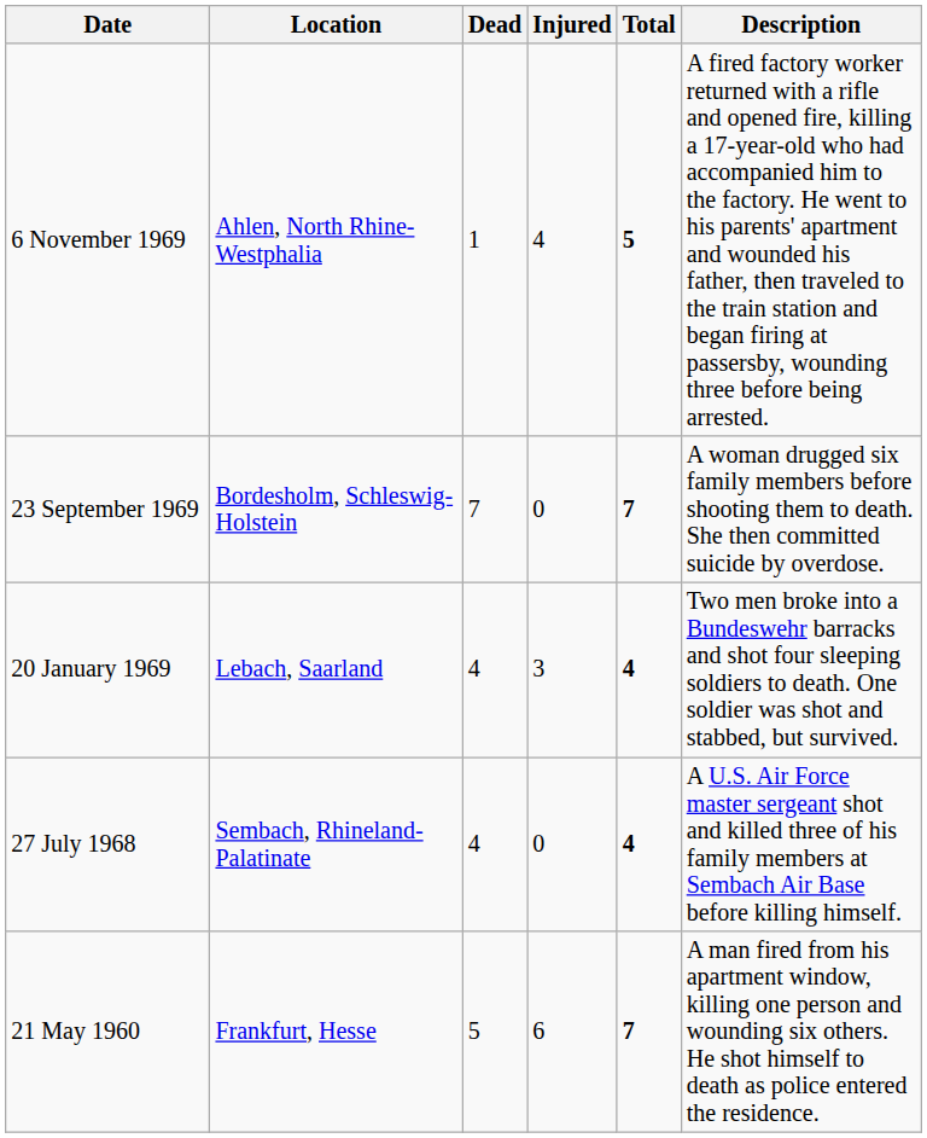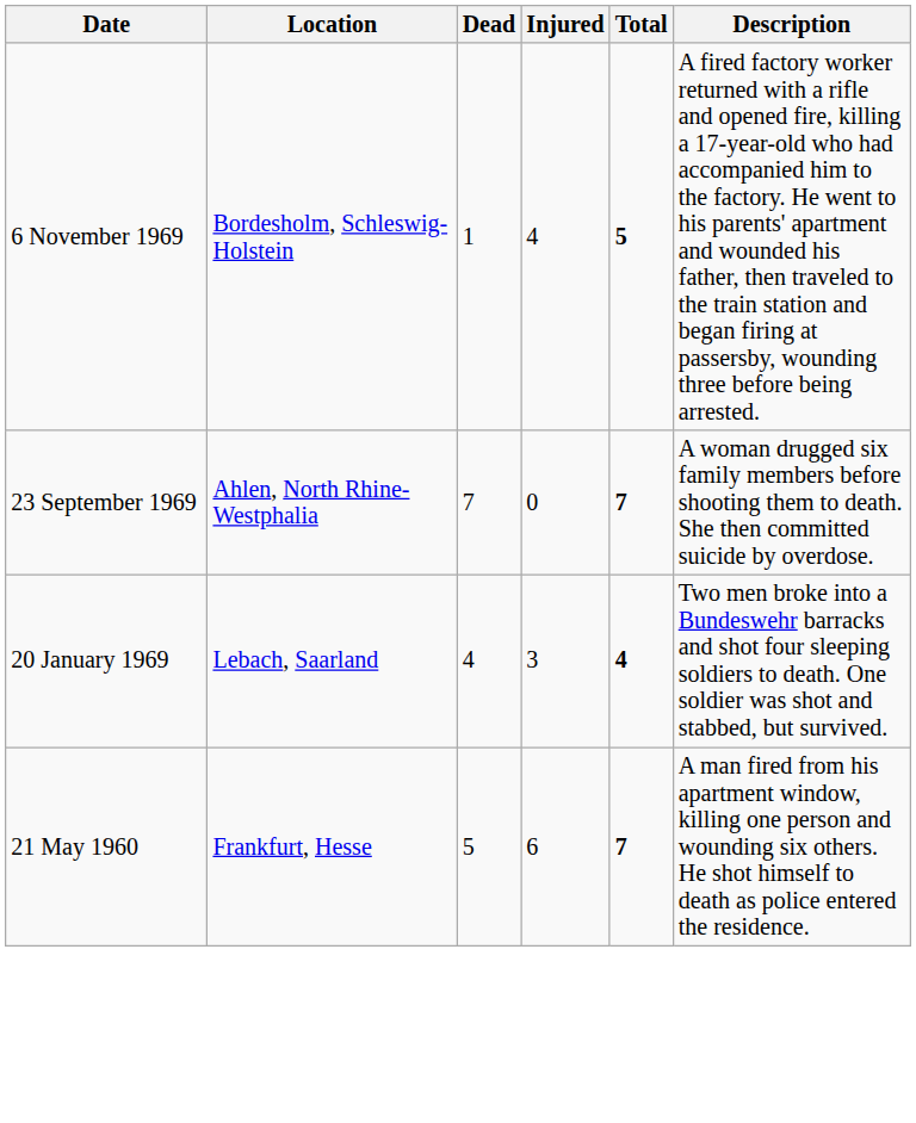6 November 1969 | Location: Ahlen, North Rhine-Westphalia -> Bordesholm, Schleswig-Holstein
23 September 1969 | Location: Bordesholm, Schleswig-Holstein -> Ahlen, North Rhine-Westphalia
- row: 27 July 1968 | Sembach, Rhineland-Palatinate | 4 | 0 | 4 | A U.S. Air Force master sergeant shot and killed three of his family members at Sembach Air Base before killing himself.
